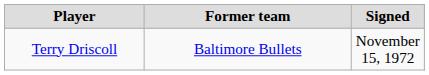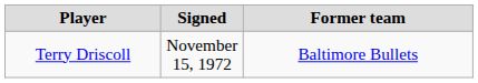columns swapped: Signed <-> Former team
